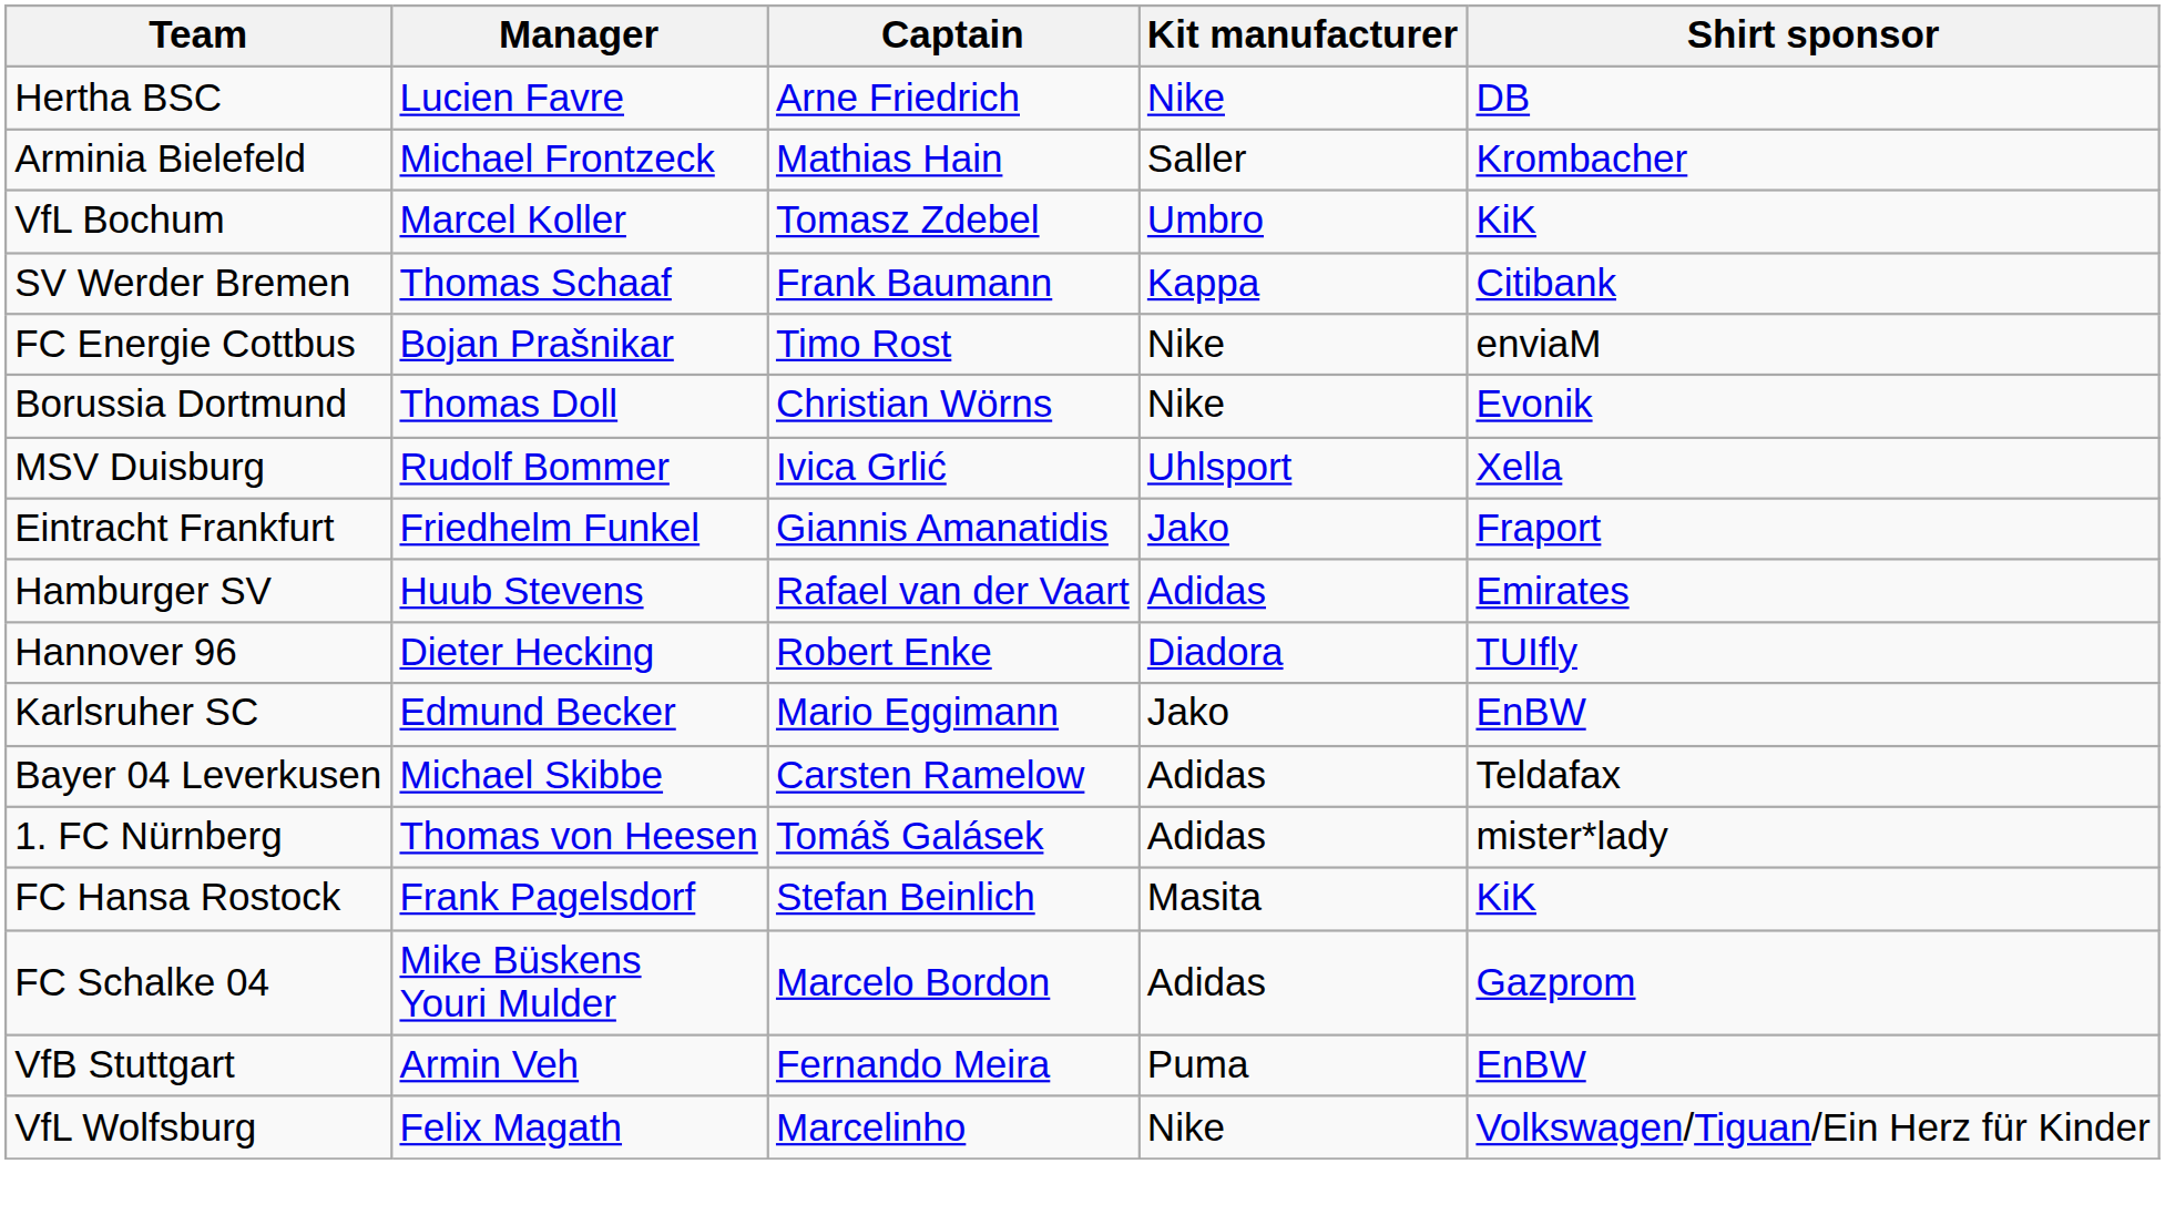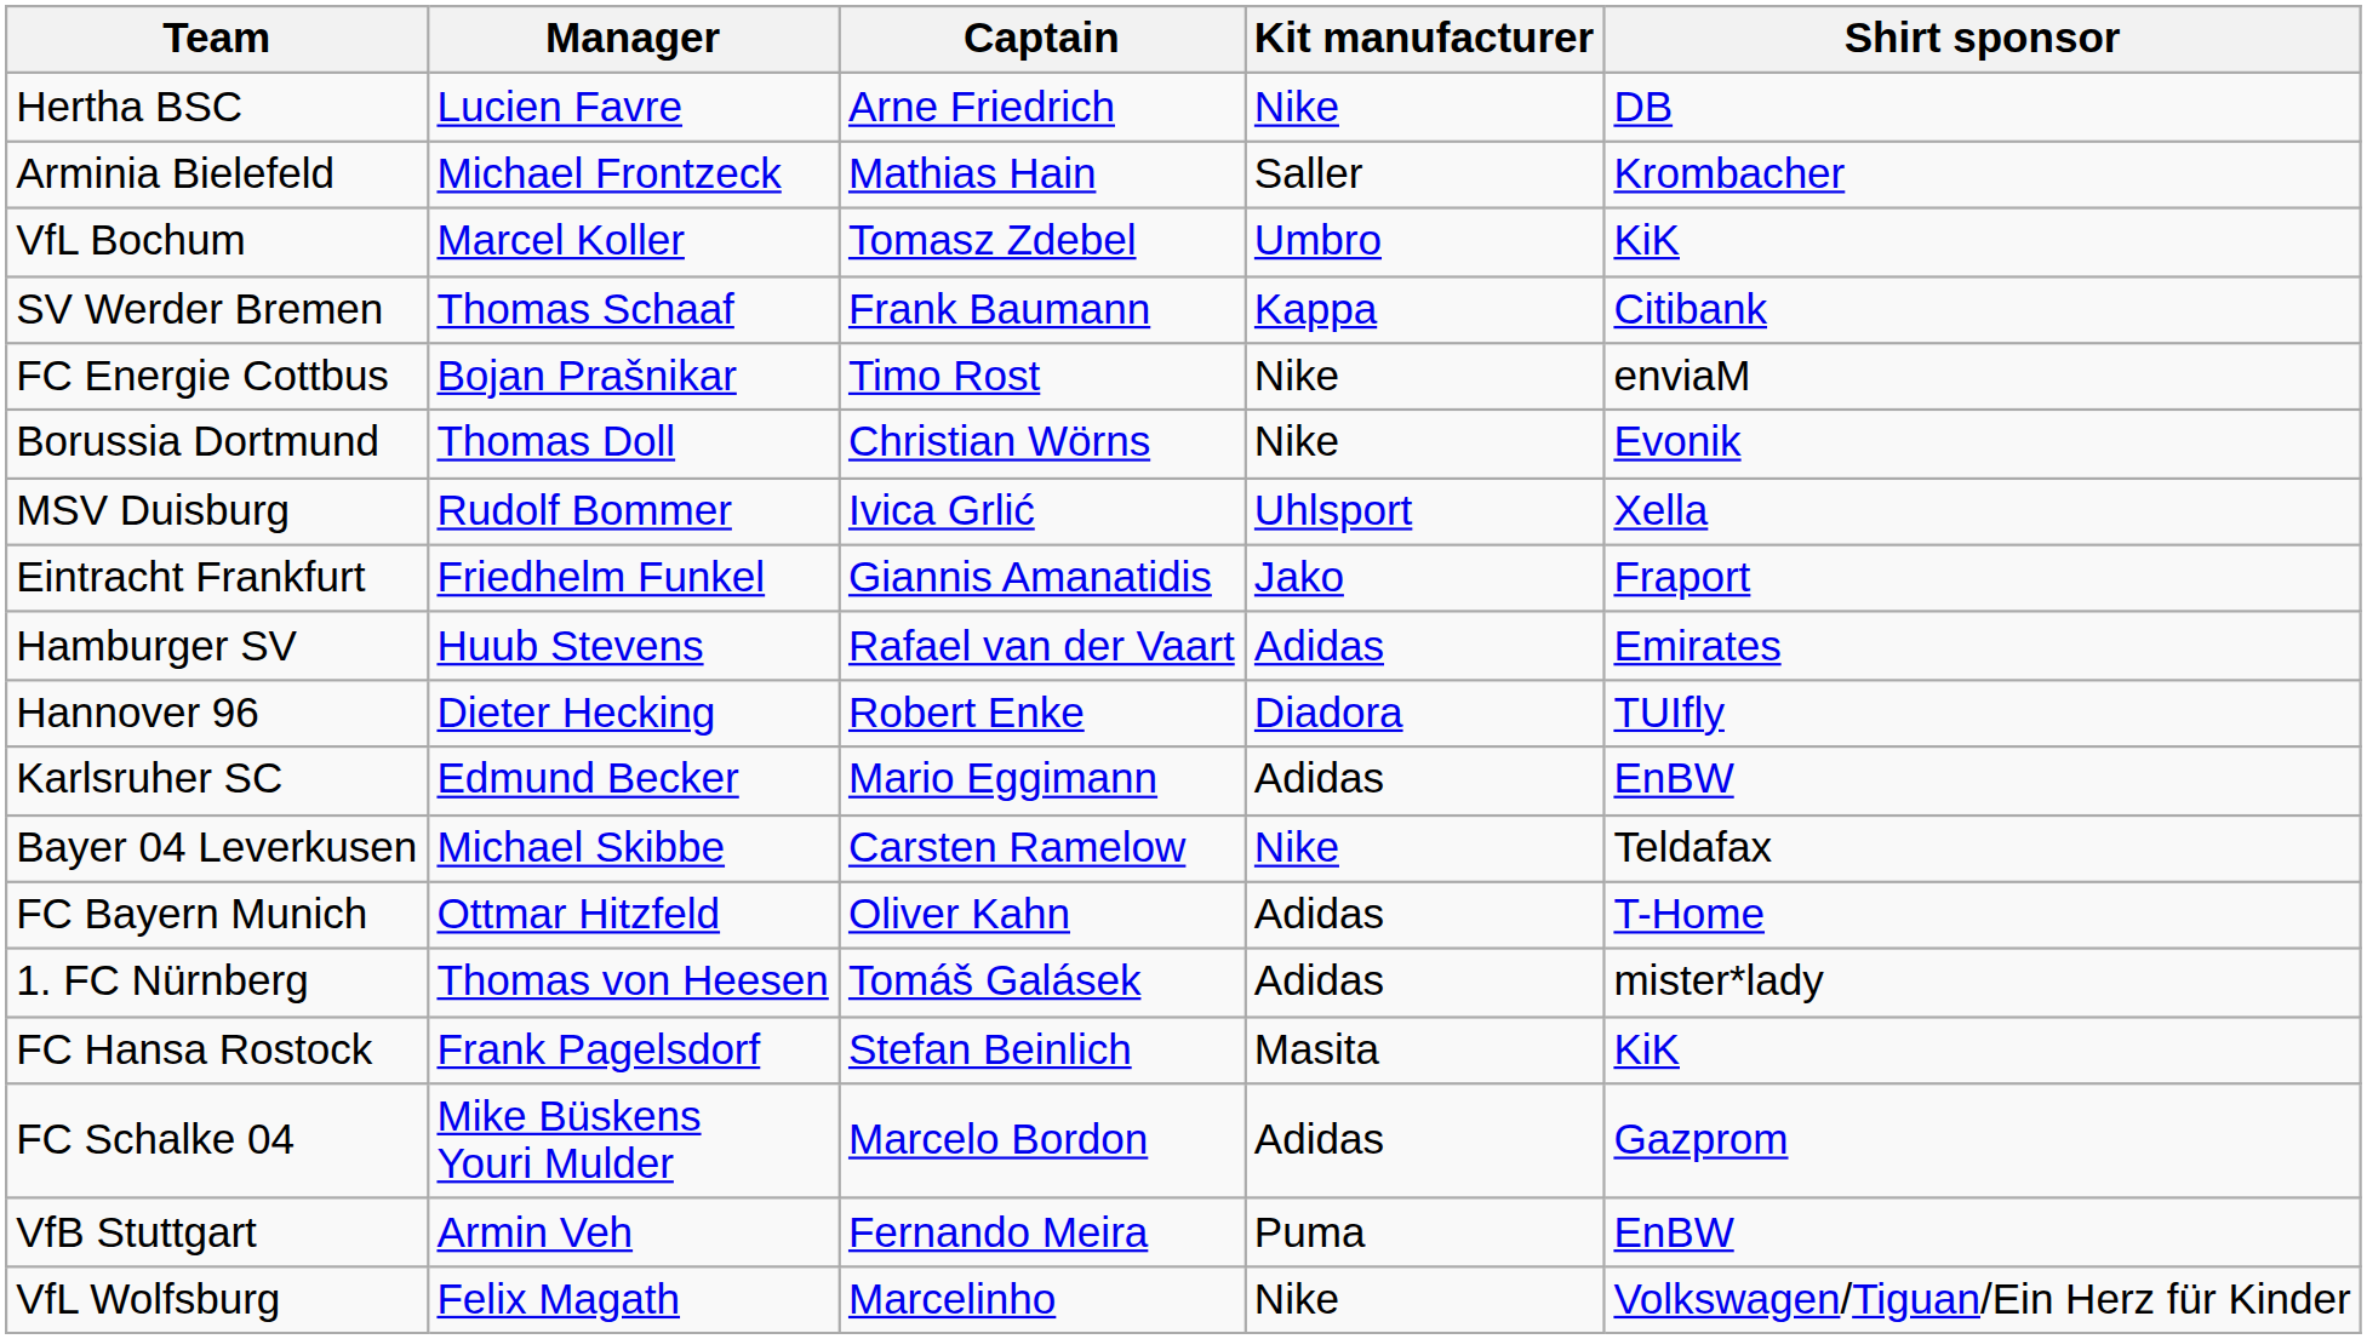Karlsruher SC | Kit manufacturer: Jako -> Adidas
Bayer 04 Leverkusen | Kit manufacturer: Adidas -> Nike
+ row: FC Bayern Munich | Ottmar Hitzfeld | Oliver Kahn | Adidas | T-Home
